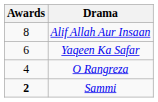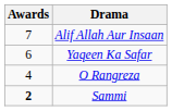Alif Allah Aur Insaan | Awards: 8 -> 7
